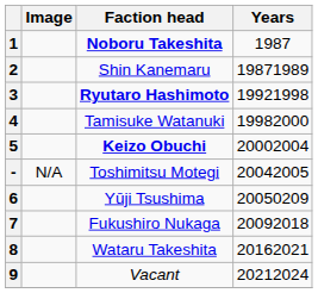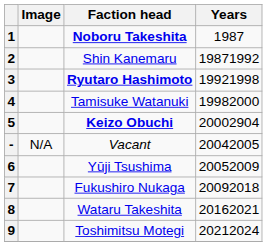2 | Years: 19871989 -> 19871992
5 | Years: 20002004 -> 20002904
- | Faction head: Toshimitsu Motegi -> Vacant
6 | Years: 20050209 -> 20052009
9 | Faction head: Vacant -> Toshimitsu Motegi
